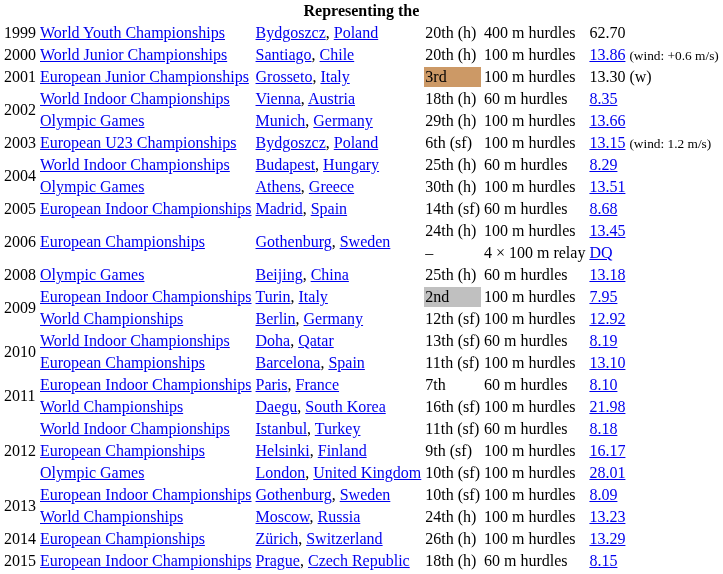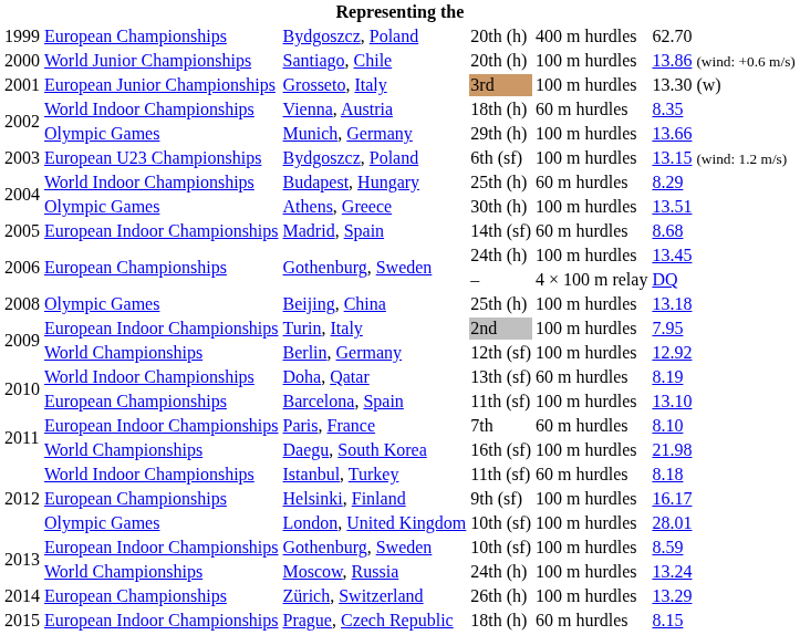Bydgoszcz, Poland / 20th (h) | column 2: World Youth Championships -> European Championships
Beijing, China | column 5: 60 m hurdles -> 100 m hurdles
Gothenburg, Sweden / 10th (sf) | column 6: 8.09 -> 8.59
Moscow, Russia | column 6: 13.23 -> 13.24
